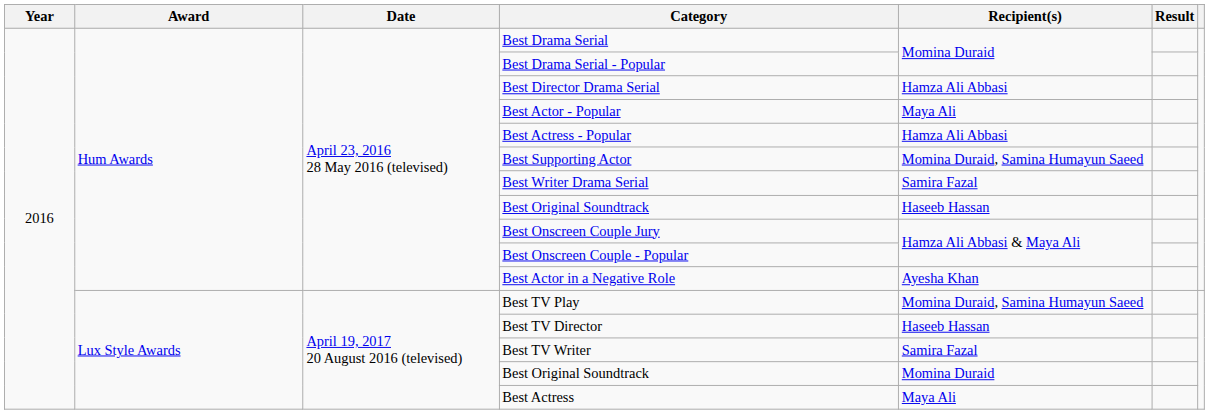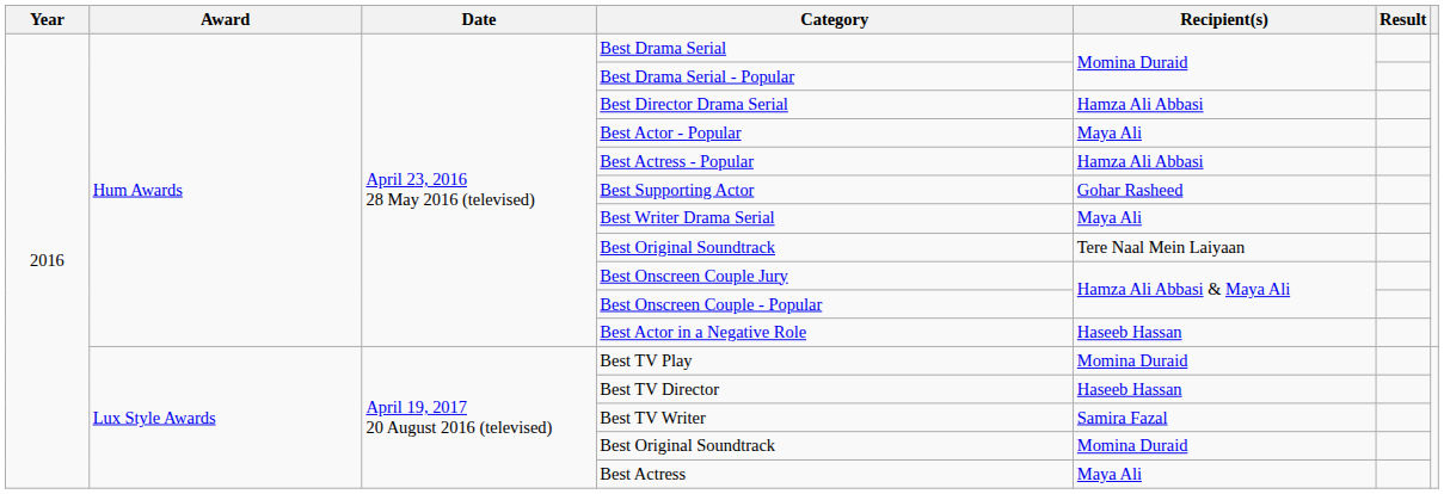Best Supporting Actor | Recipient(s): Momina Duraid, Samina Humayun Saeed -> Gohar Rasheed
Best Writer Drama Serial | Recipient(s): Samira Fazal -> Maya Ali
Hum Awards / Best Original Soundtrack | Recipient(s): Haseeb Hassan -> Tere Naal Mein Laiyaan
Best Actor in a Negative Role | Recipient(s): Ayesha Khan -> Haseeb Hassan
Best TV Play | Recipient(s): Momina Duraid, Samina Humayun Saeed -> Momina Duraid
